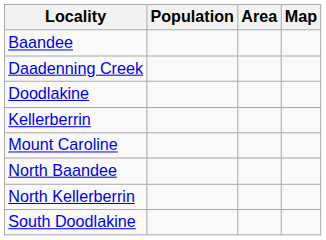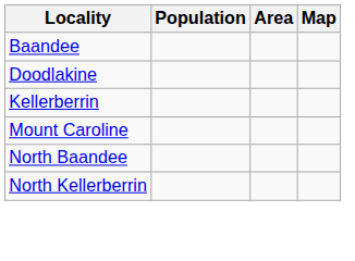- row: Daadenning Creek
- row: South Doodlakine
